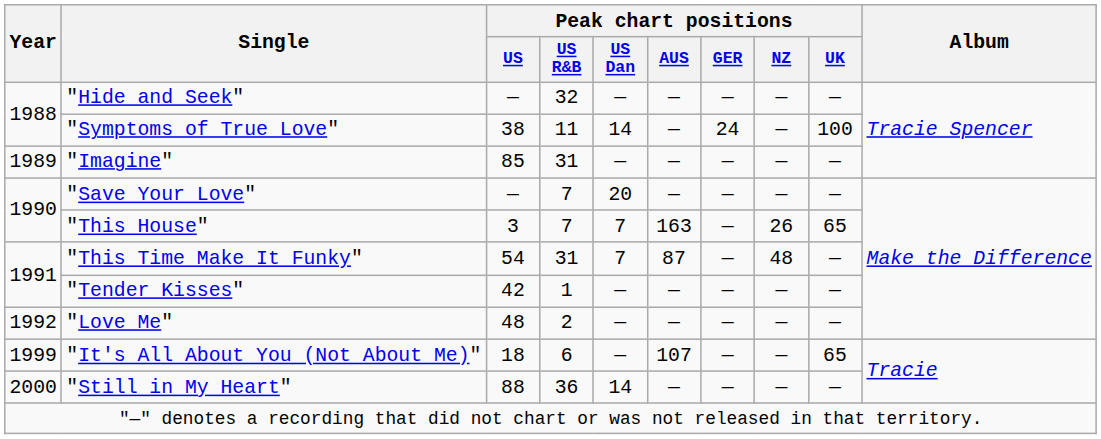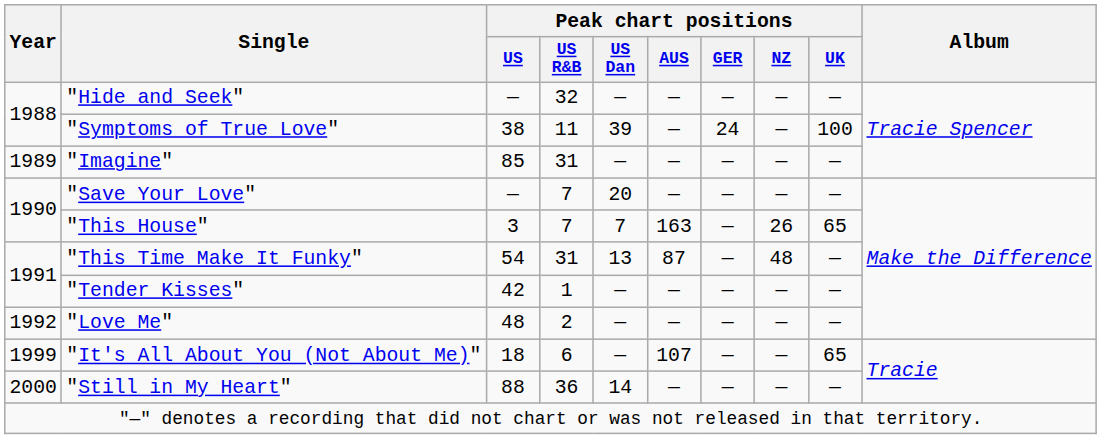"Symptoms of True Love" | Peak chart positions / US Dan: 14 -> 39
"This Time Make It Funky" | Peak chart positions / US Dan: 7 -> 13
